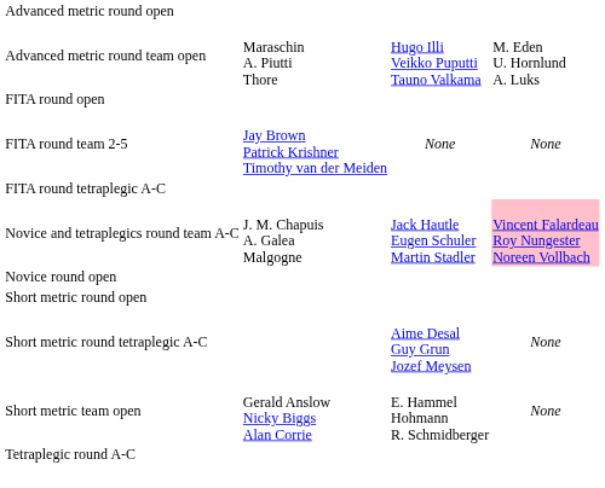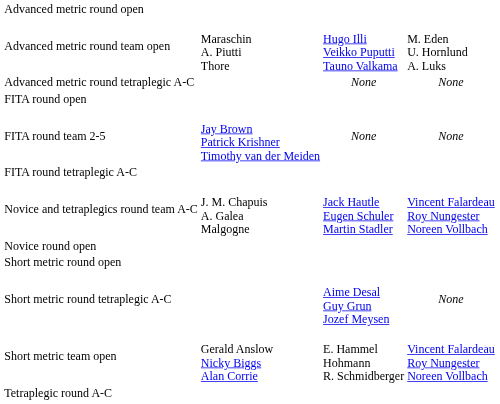+ row: Advanced metric round tetraplegic A-C | None | None
Novice and tetraplegics round team A-C | column 4: pink background -> no background
Short metric team open | column 4: None -> Vincent Falardeau Roy Nungester Noreen Vollbach
